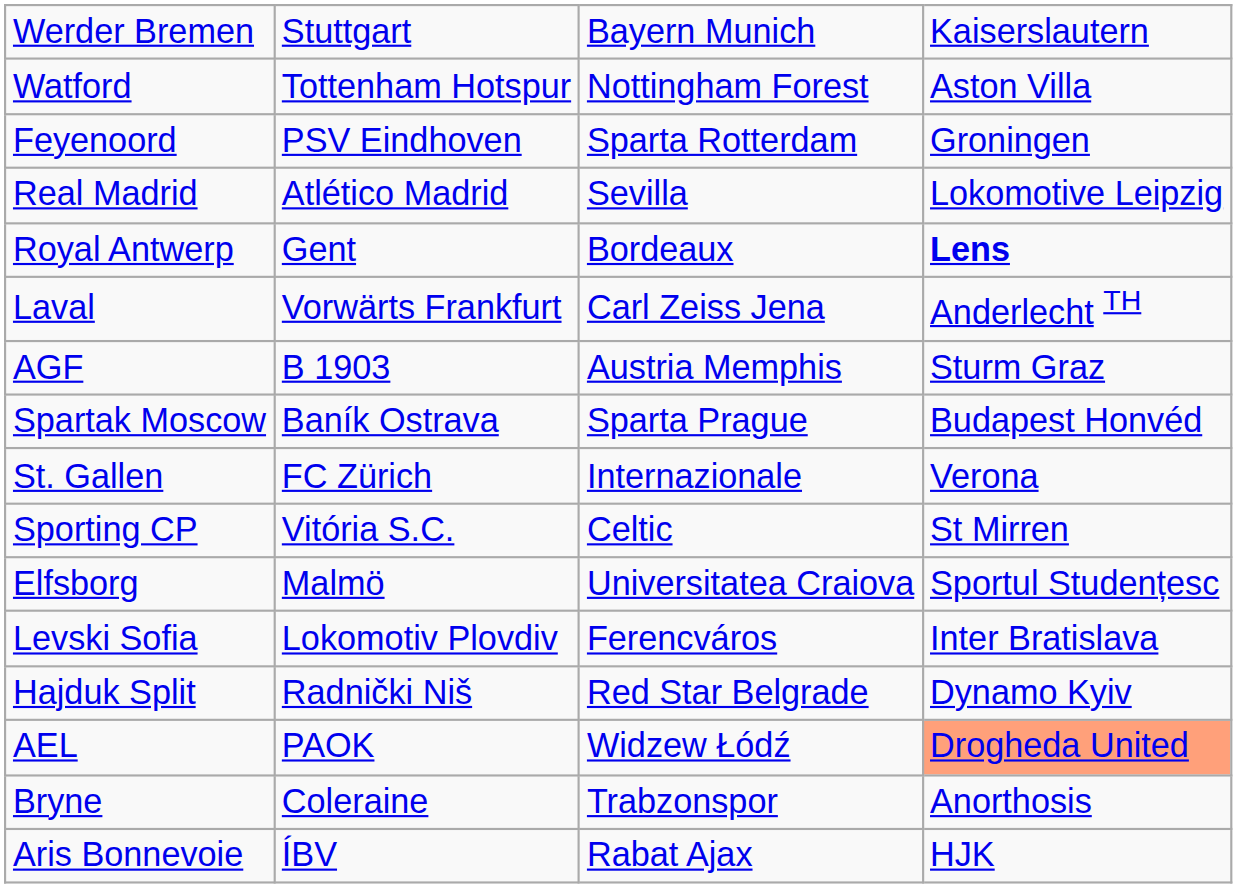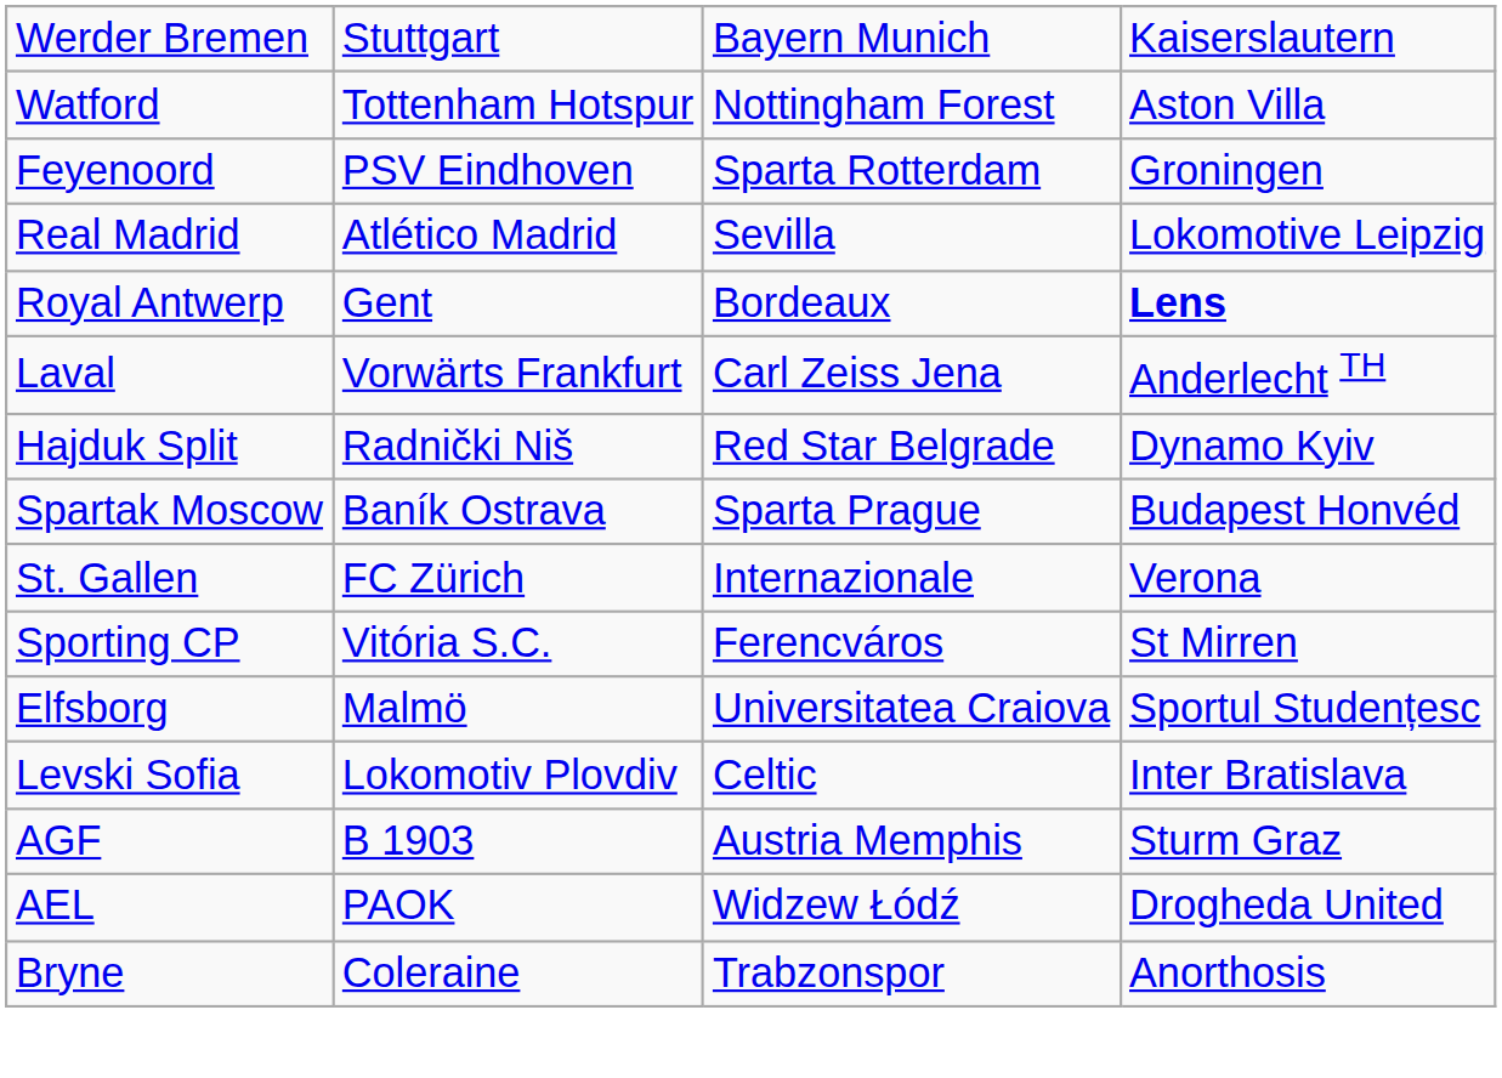rows swapped: Hajduk Split <-> AGF
Sporting CP | column 3: Celtic -> Ferencváros
Levski Sofia | column 3: Ferencváros -> Celtic
AEL | column 4: lightsalmon background -> no background
- row: Aris Bonnevoie | ÍBV | Rabat Ajax | HJK
